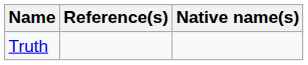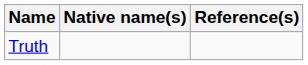columns swapped: Native name(s) <-> Reference(s)
